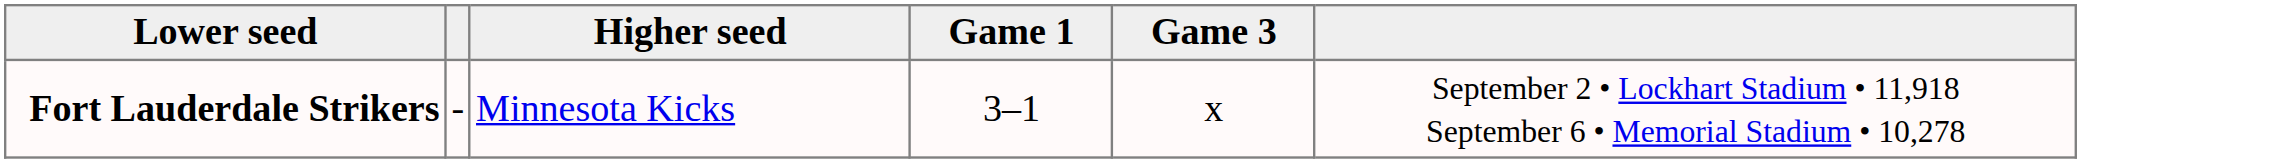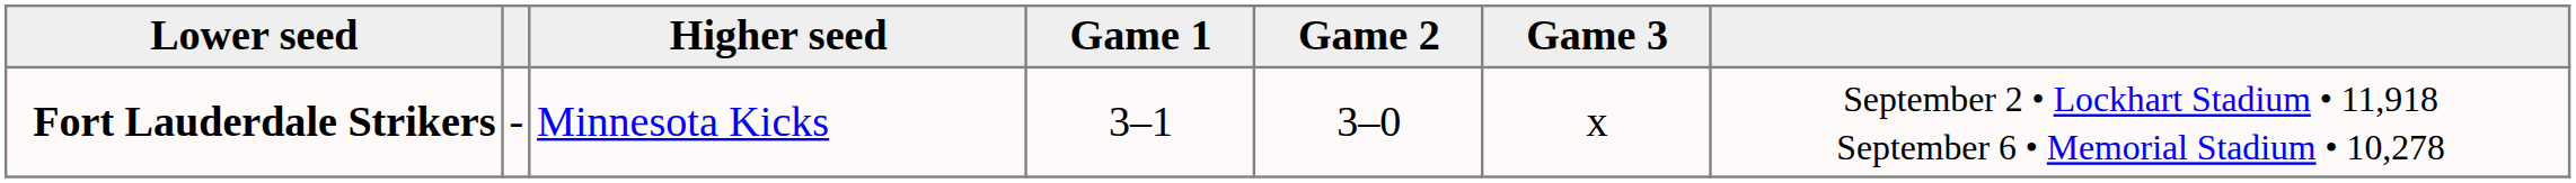+ column: Game 2 | 3–0
